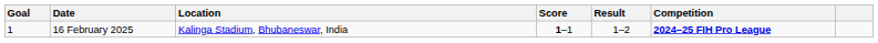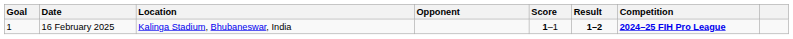+ column: Opponent
16 February 2025 | Result: normal -> bold
